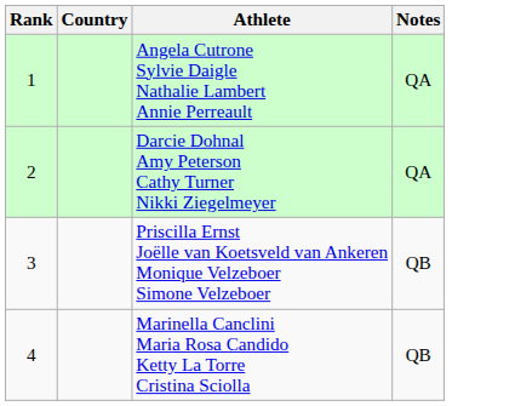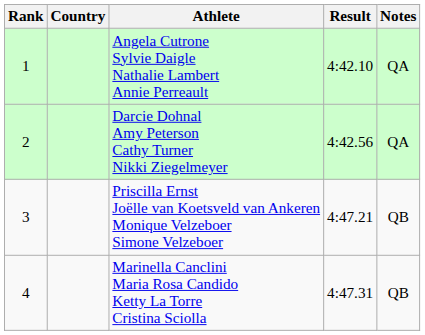+ column: Result | 4:42.10 | 4:42.56 | 4:47.21 | 4:47.31
